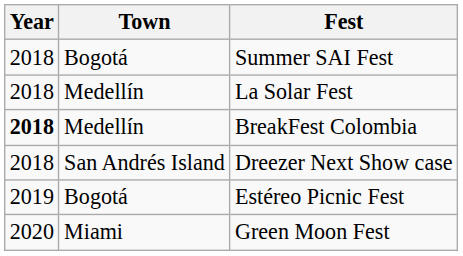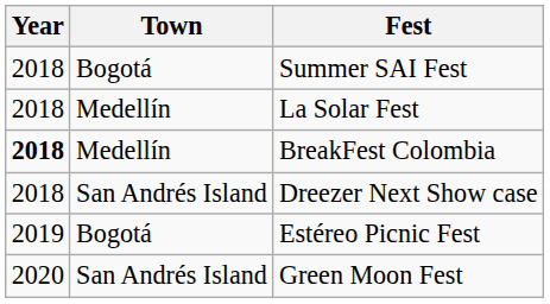Green Moon Fest | Town: Miami -> San Andrés Island
